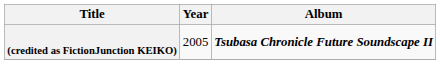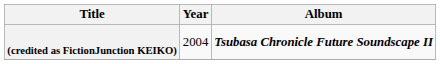(credited as FictionJunction KEIKO) | Year: 2005 -> 2004
